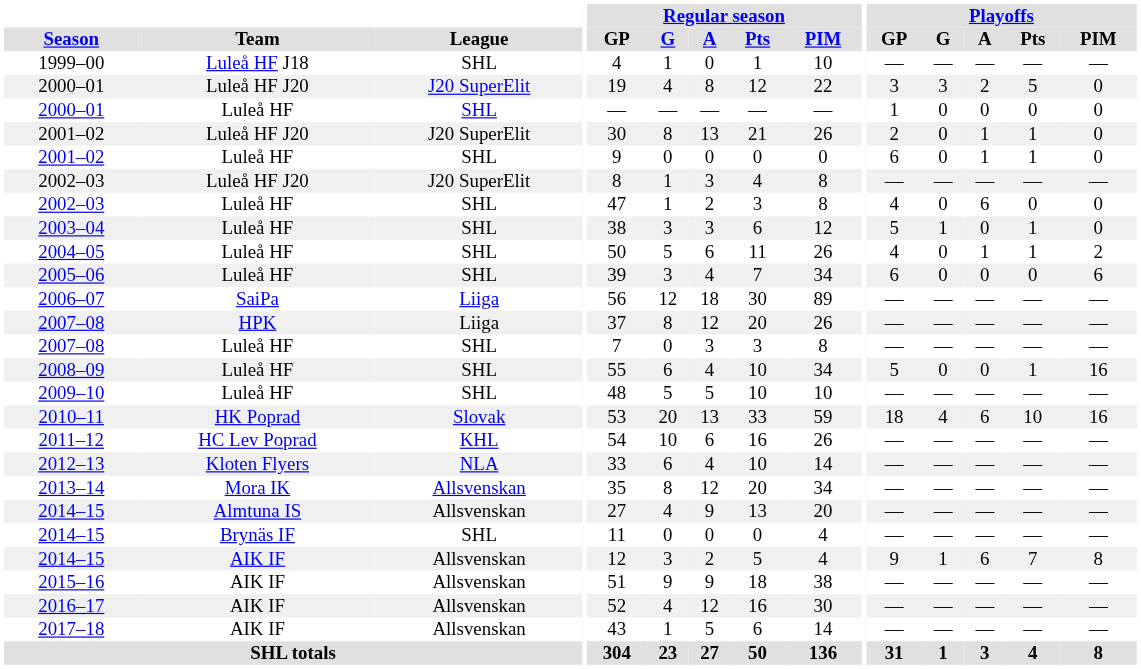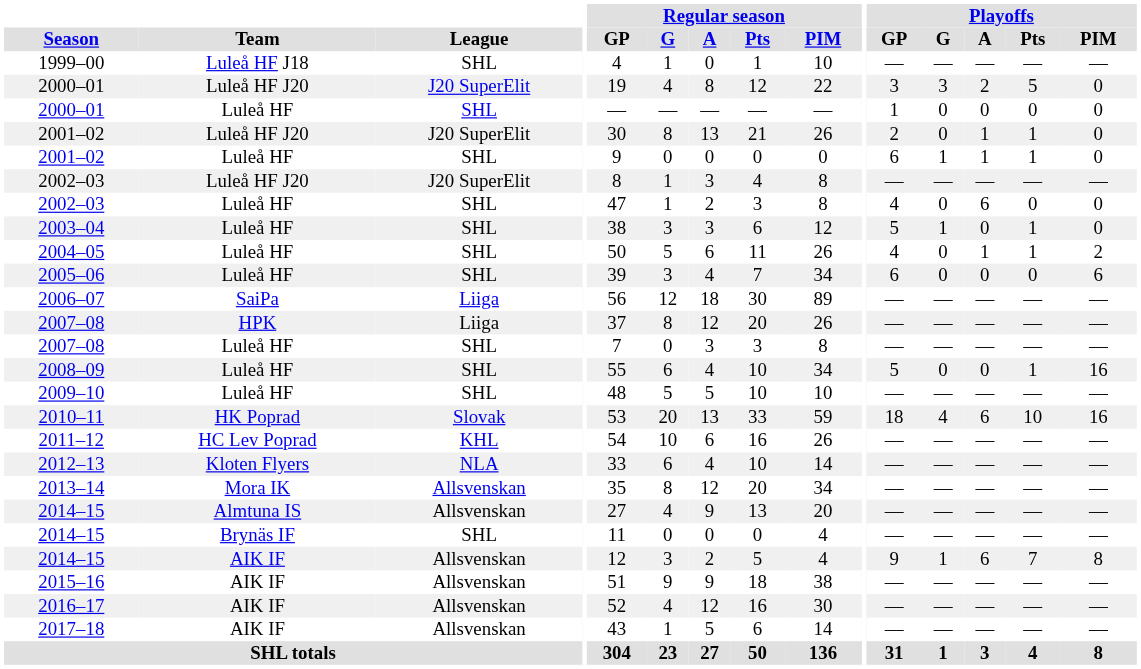2001–02 / Luleå HF | Playoffs / G: 0 -> 1
